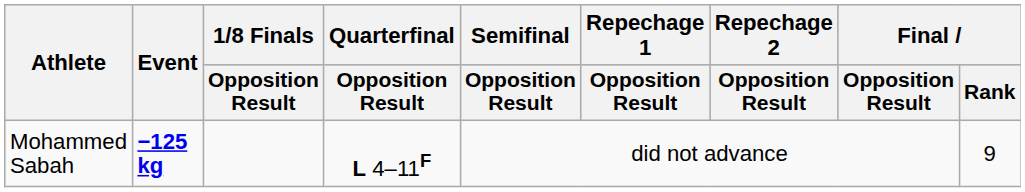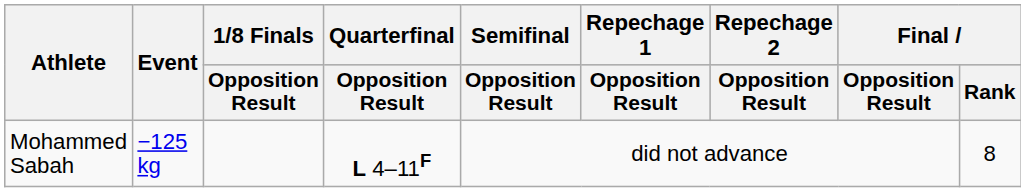Mohammed Sabah | Event: bold -> normal
Mohammed Sabah | Final / Rank: 9 -> 8
